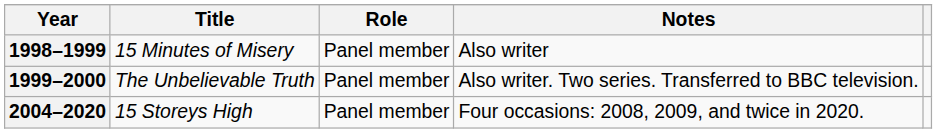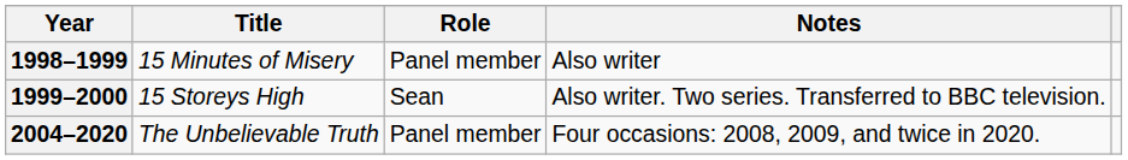1999–2000 | Title: The Unbelievable Truth -> 15 Storeys High
1999–2000 | Role: Panel member -> Sean
2004–2020 | Title: 15 Storeys High -> The Unbelievable Truth
